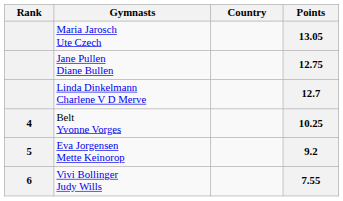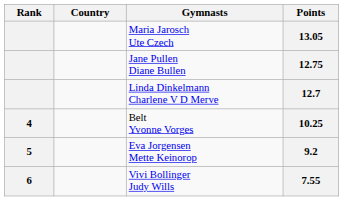columns swapped: Country <-> Gymnasts
